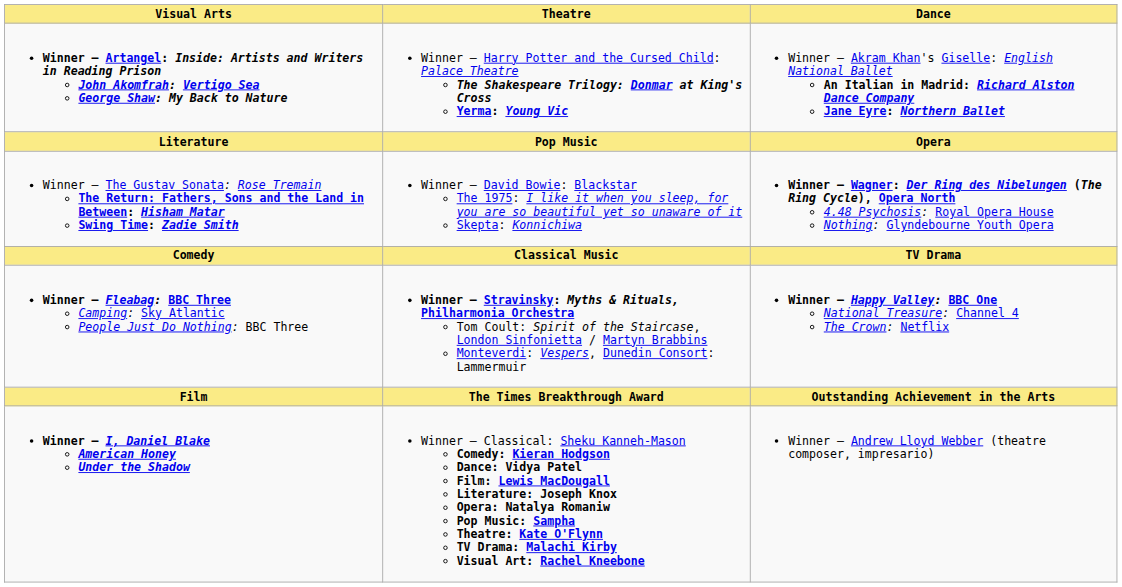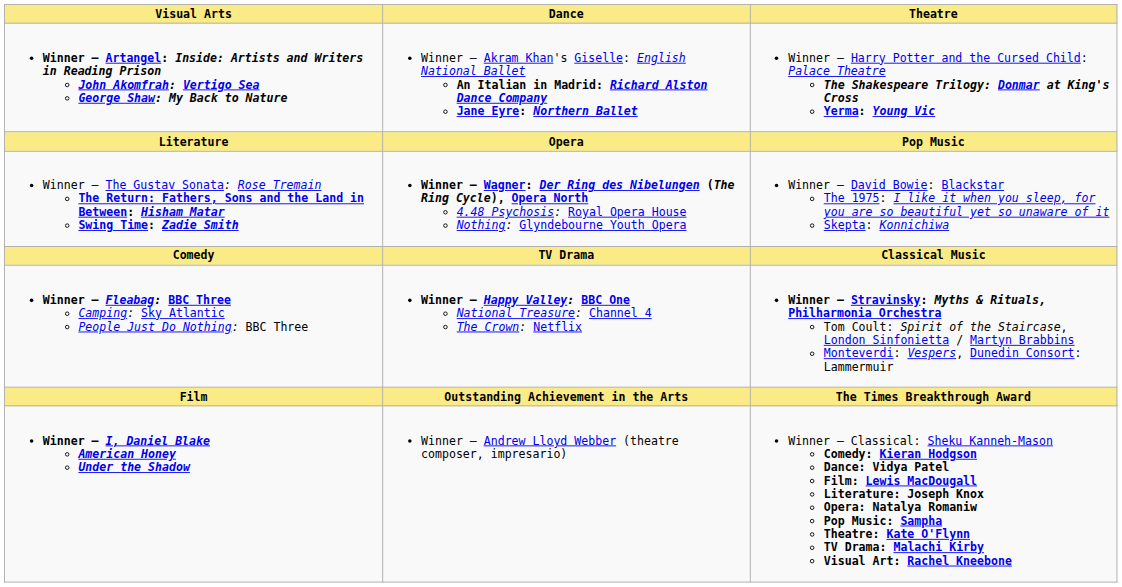columns swapped: Theatre <-> Dance
